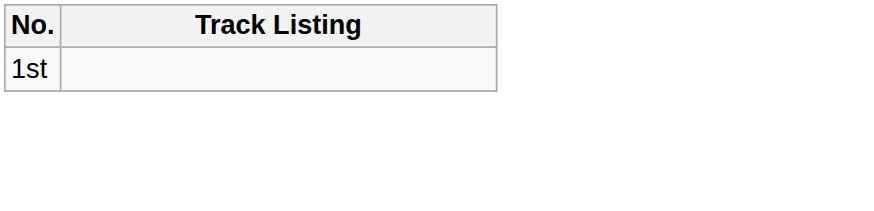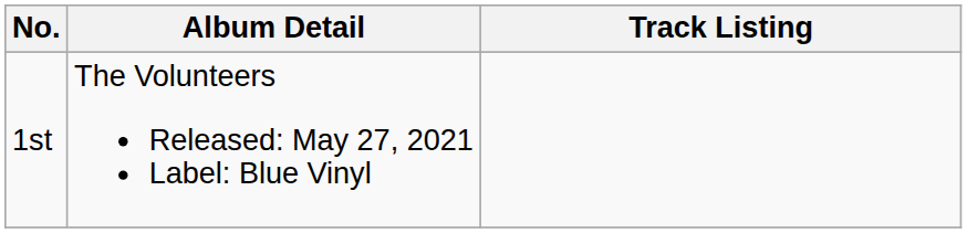+ column: Album Detail | The Volunteers Released: May 27, 2021 Label: Blue Vinyl
